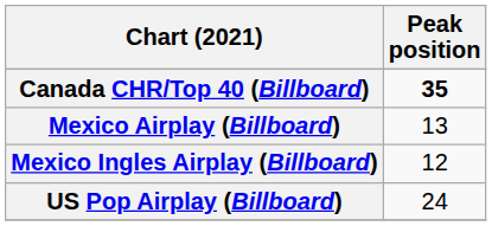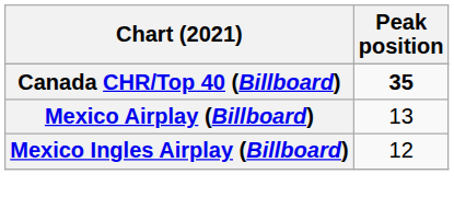- row: US Pop Airplay (Billboard) | 24
